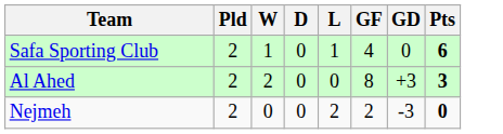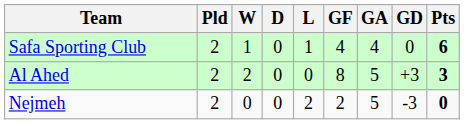+ column: GA | 4 | 5 | 5
